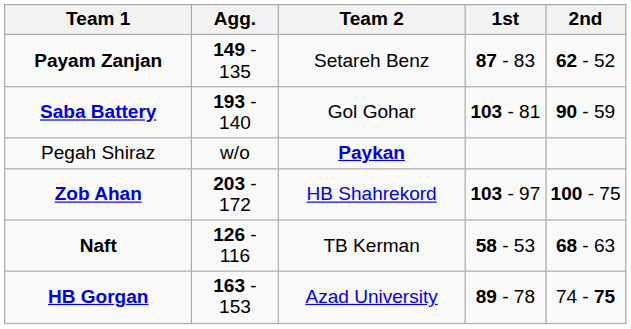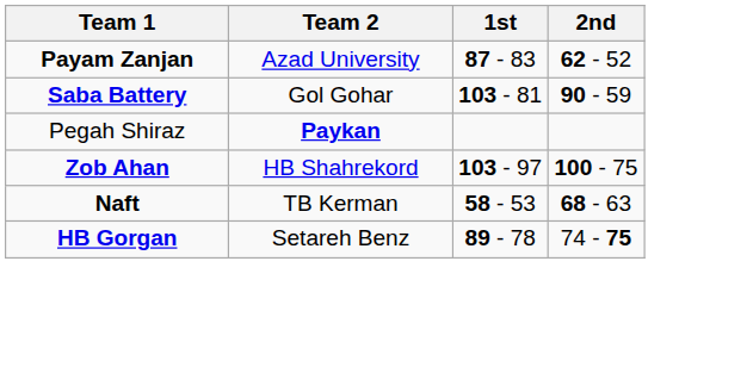- column: Agg. | 149 - 135 | 193 - 140 | w/o | 203 - 172 | 126 - 116 | 163 - 153
Payam Zanjan | Team 2: Setareh Benz -> Azad University
HB Gorgan | Team 2: Azad University -> Setareh Benz
